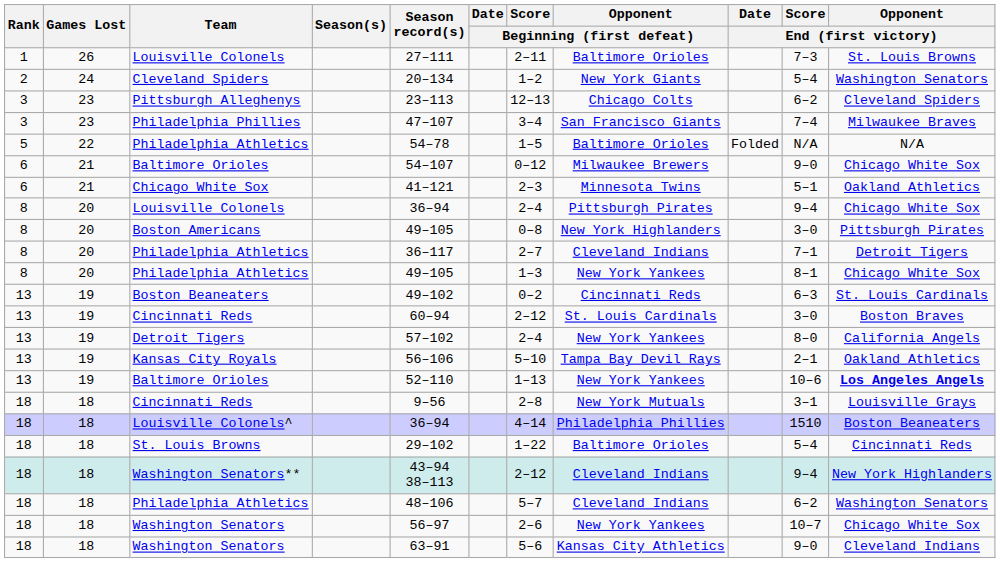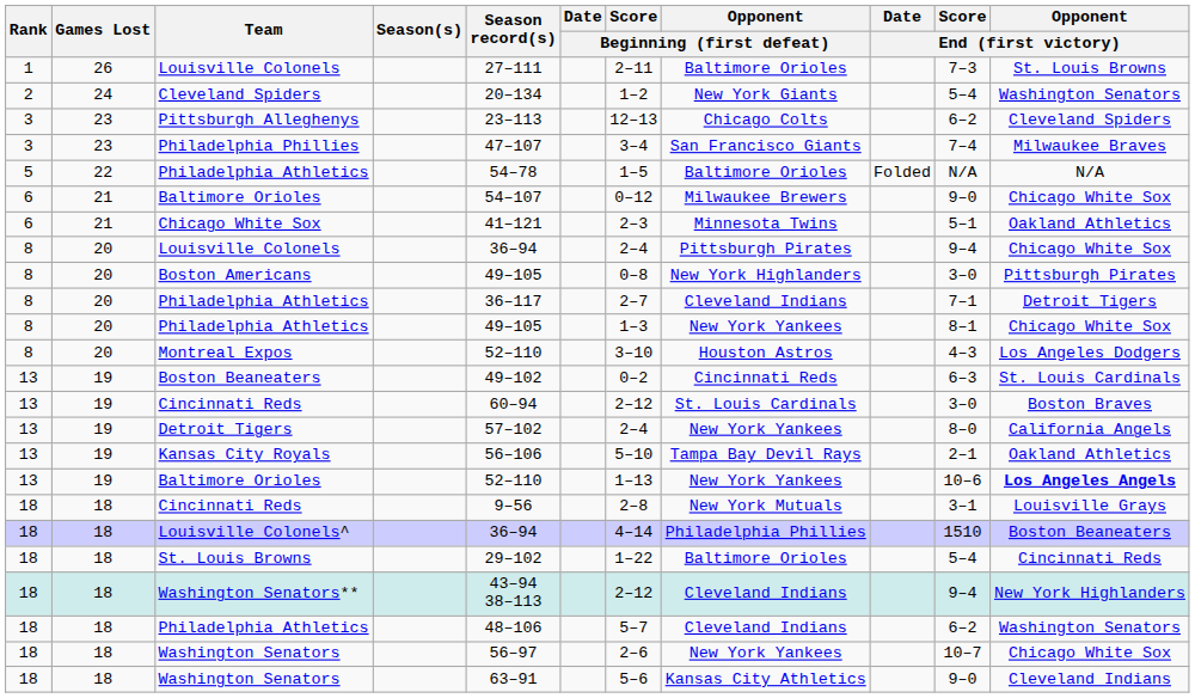+ row: 8 | 20 | Montreal Expos | 52–110 | 3–10 | Houston Astros | 4–3 | Los Angeles Dodgers
